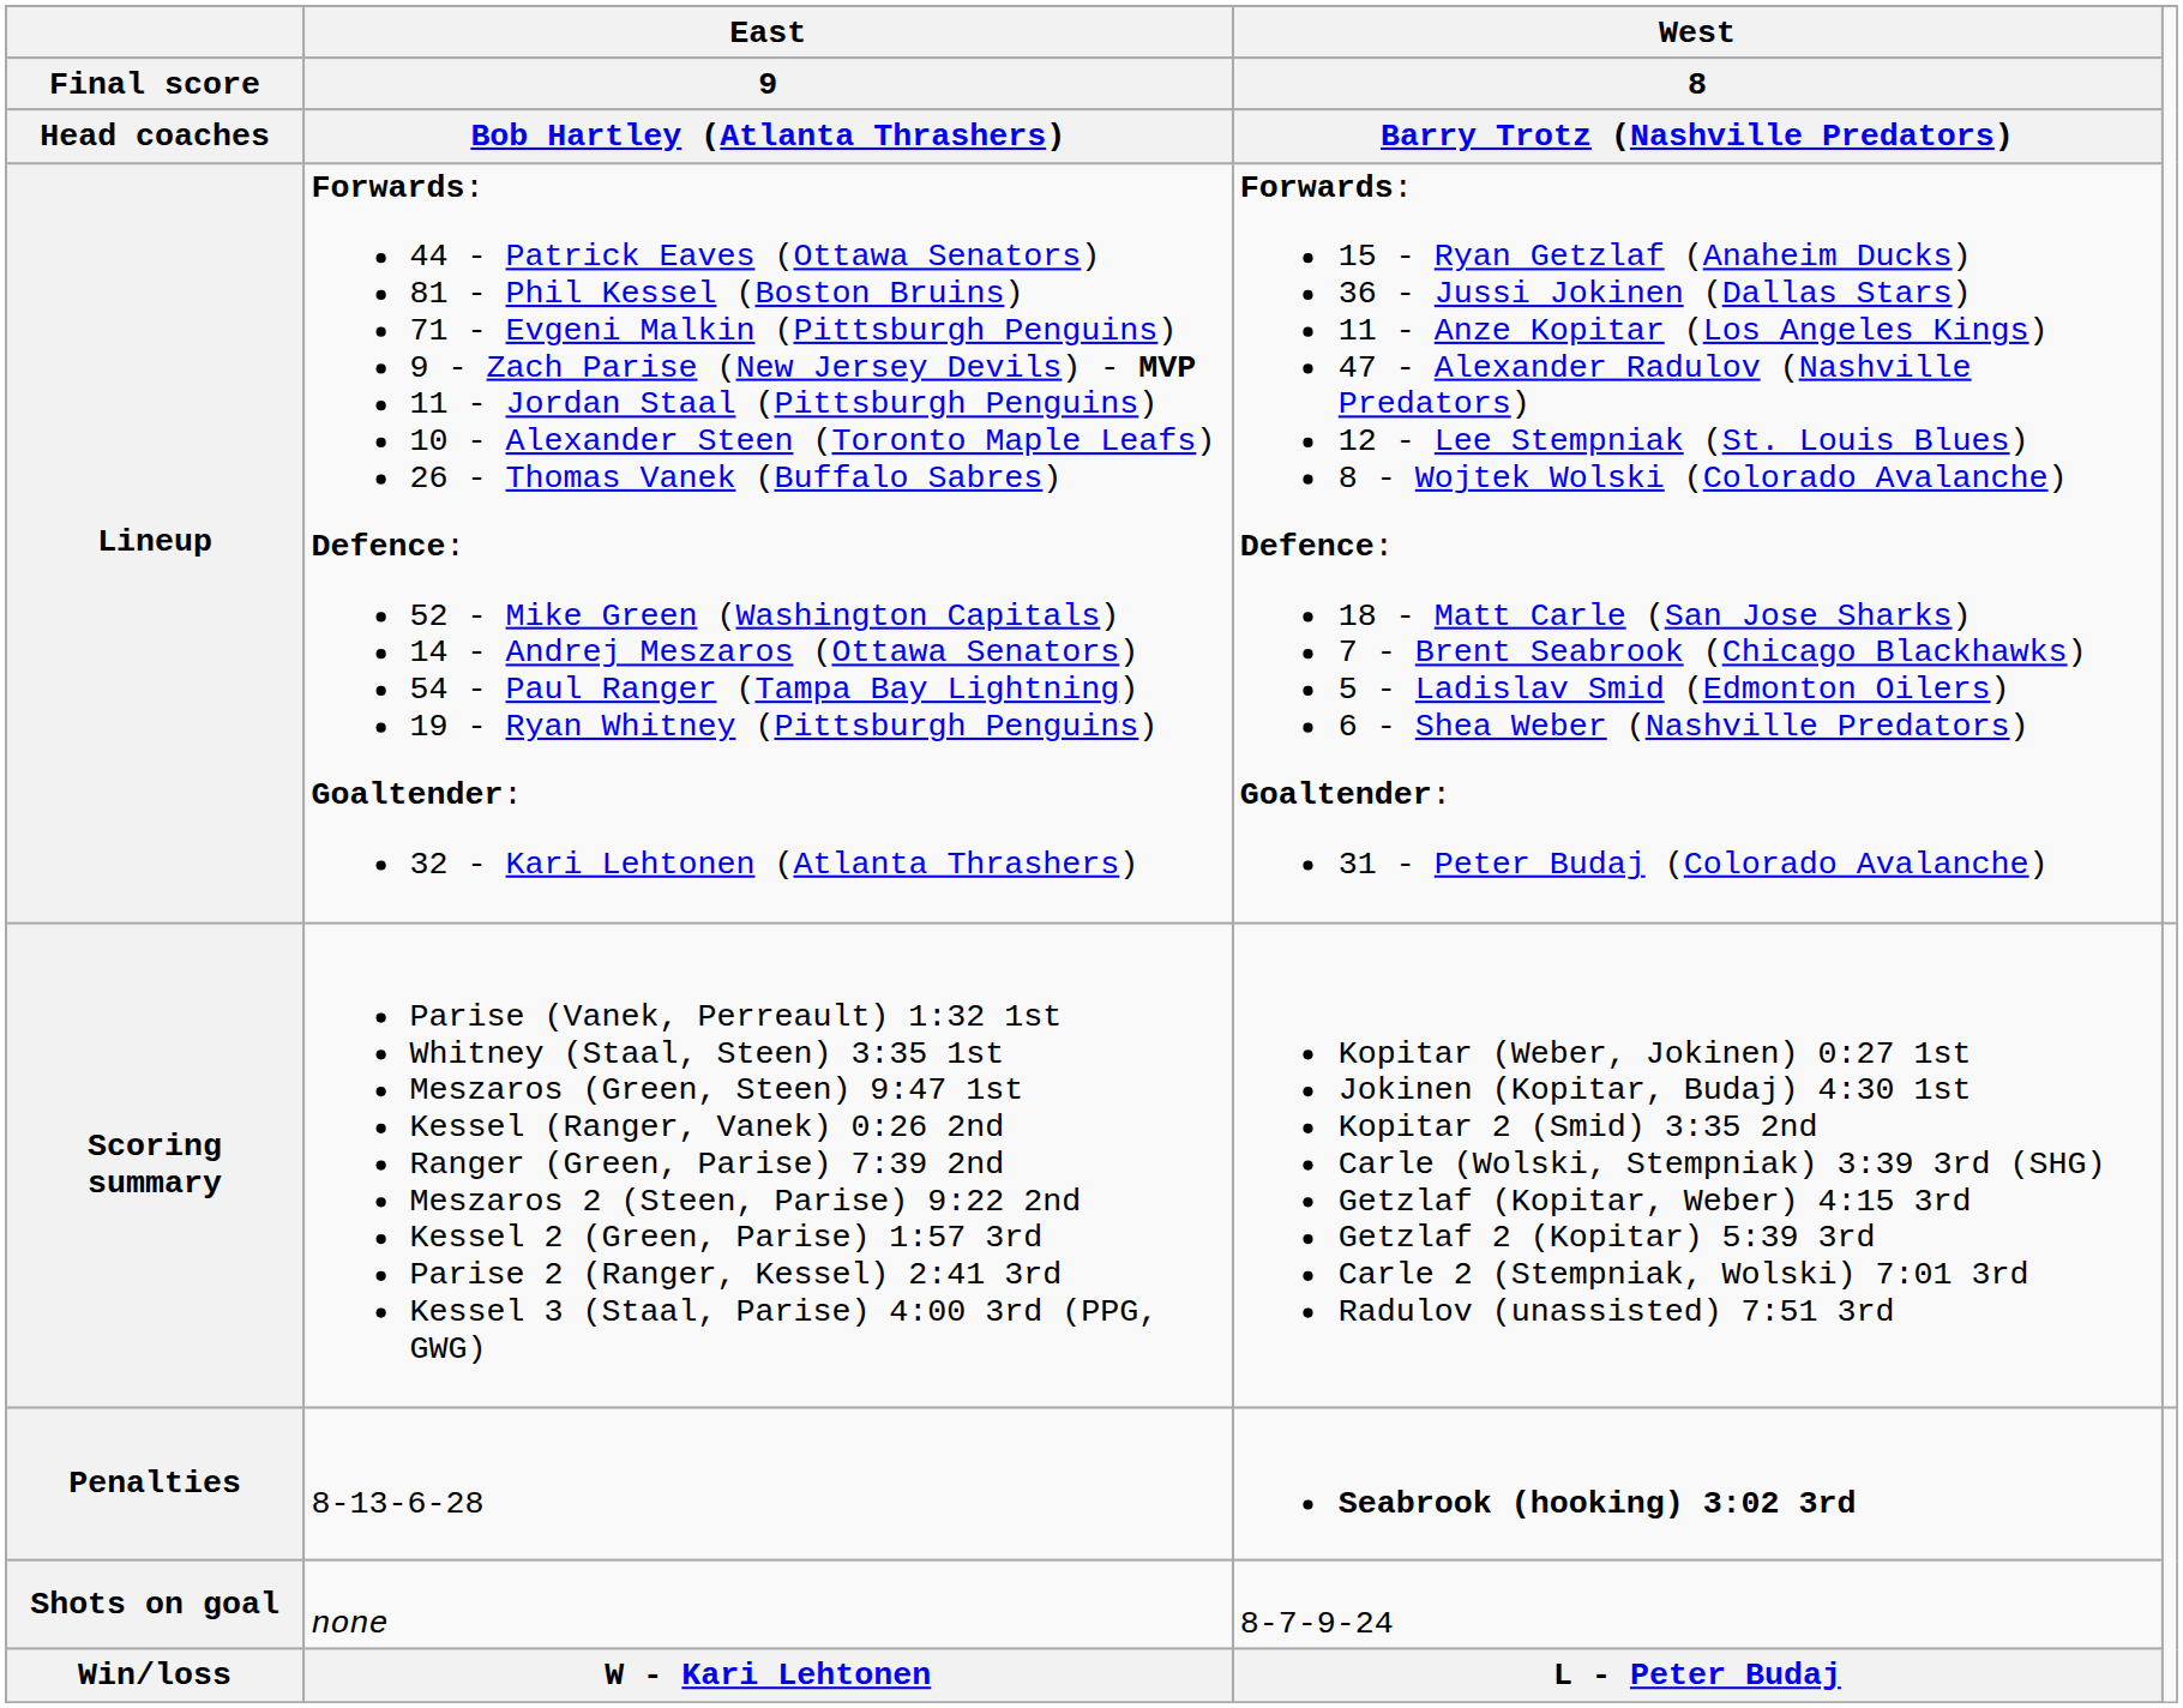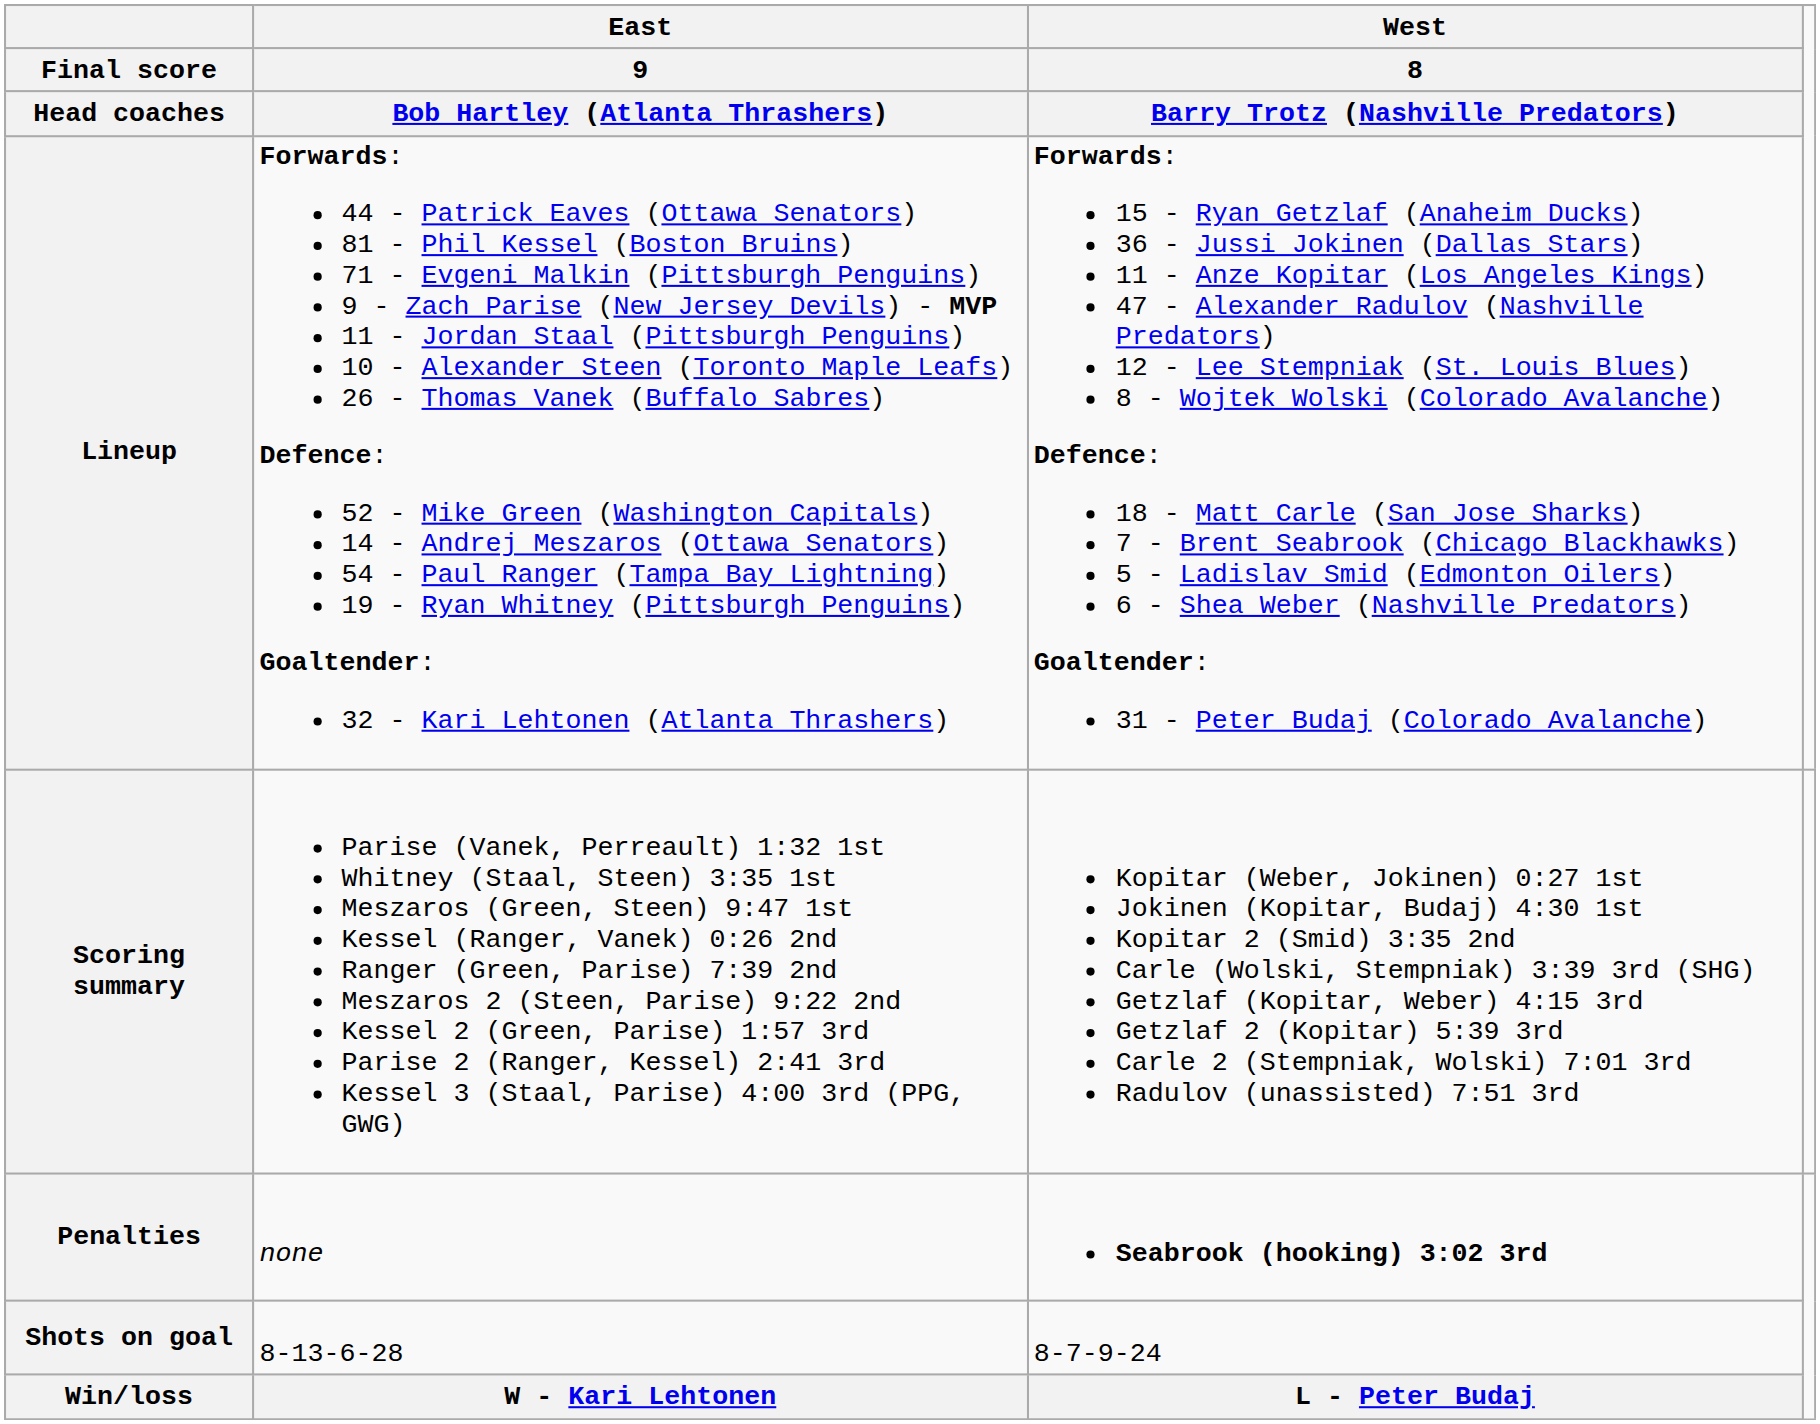Penalties | East / 9 / Bob Hartley (Atlanta Thrashers): 8-13-6-28 -> none
Shots on goal | East / 9 / Bob Hartley (Atlanta Thrashers): none -> 8-13-6-28
